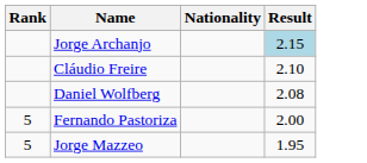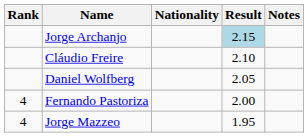+ column: Notes
Daniel Wolfberg | Result: 2.08 -> 2.05
Fernando Pastoriza | Rank: 5 -> 4
Jorge Mazzeo | Rank: 5 -> 4
